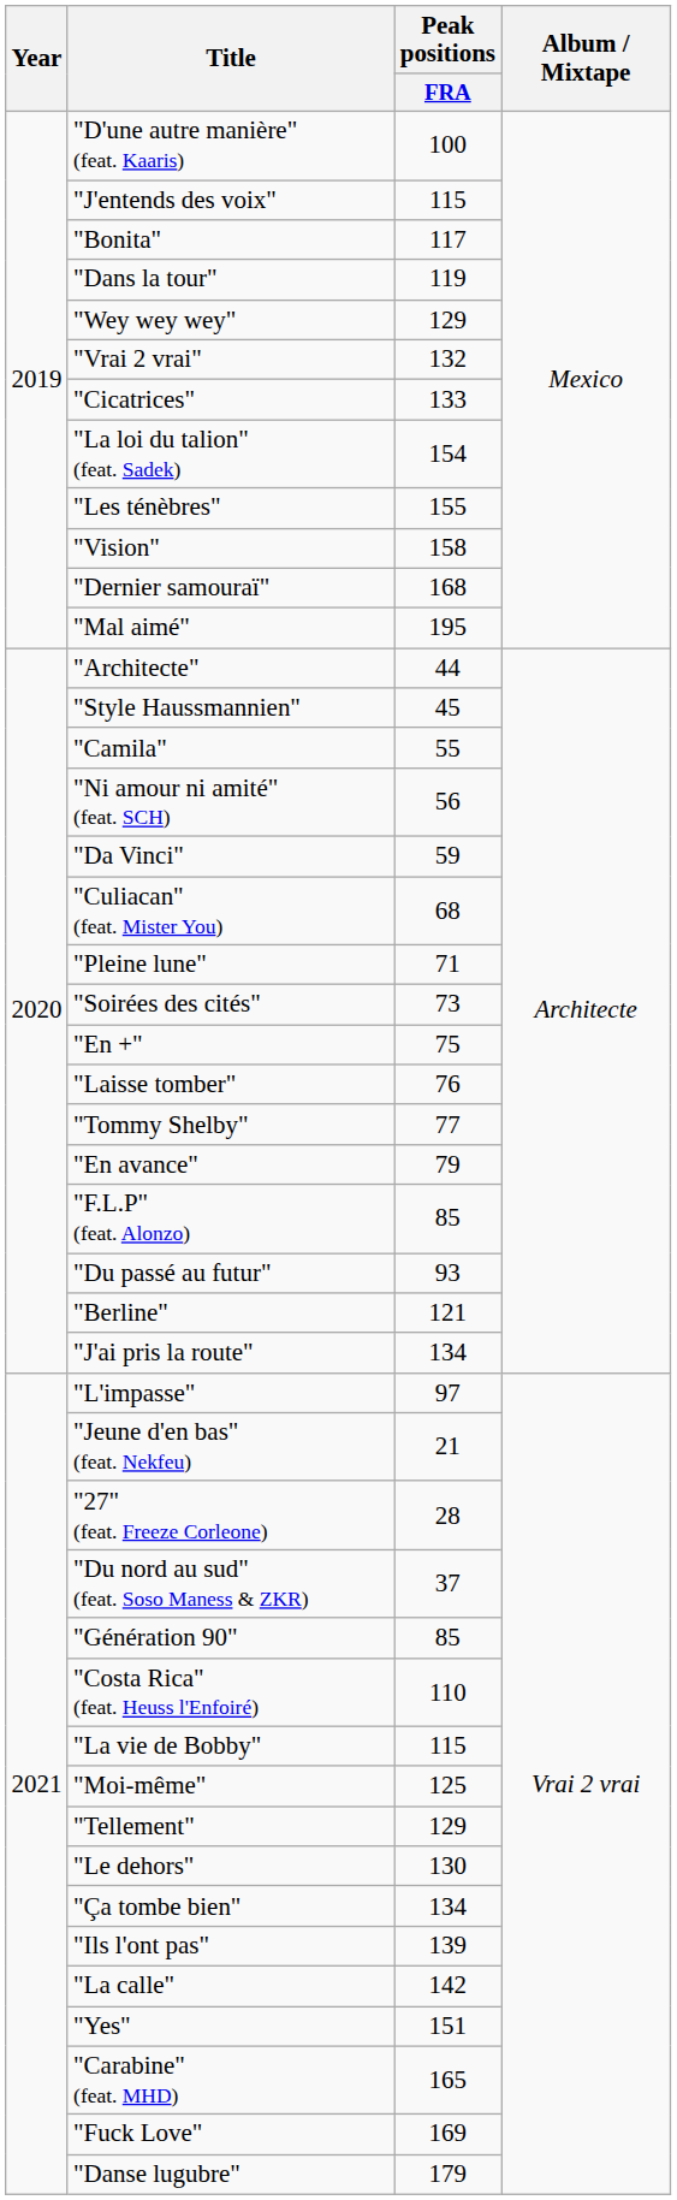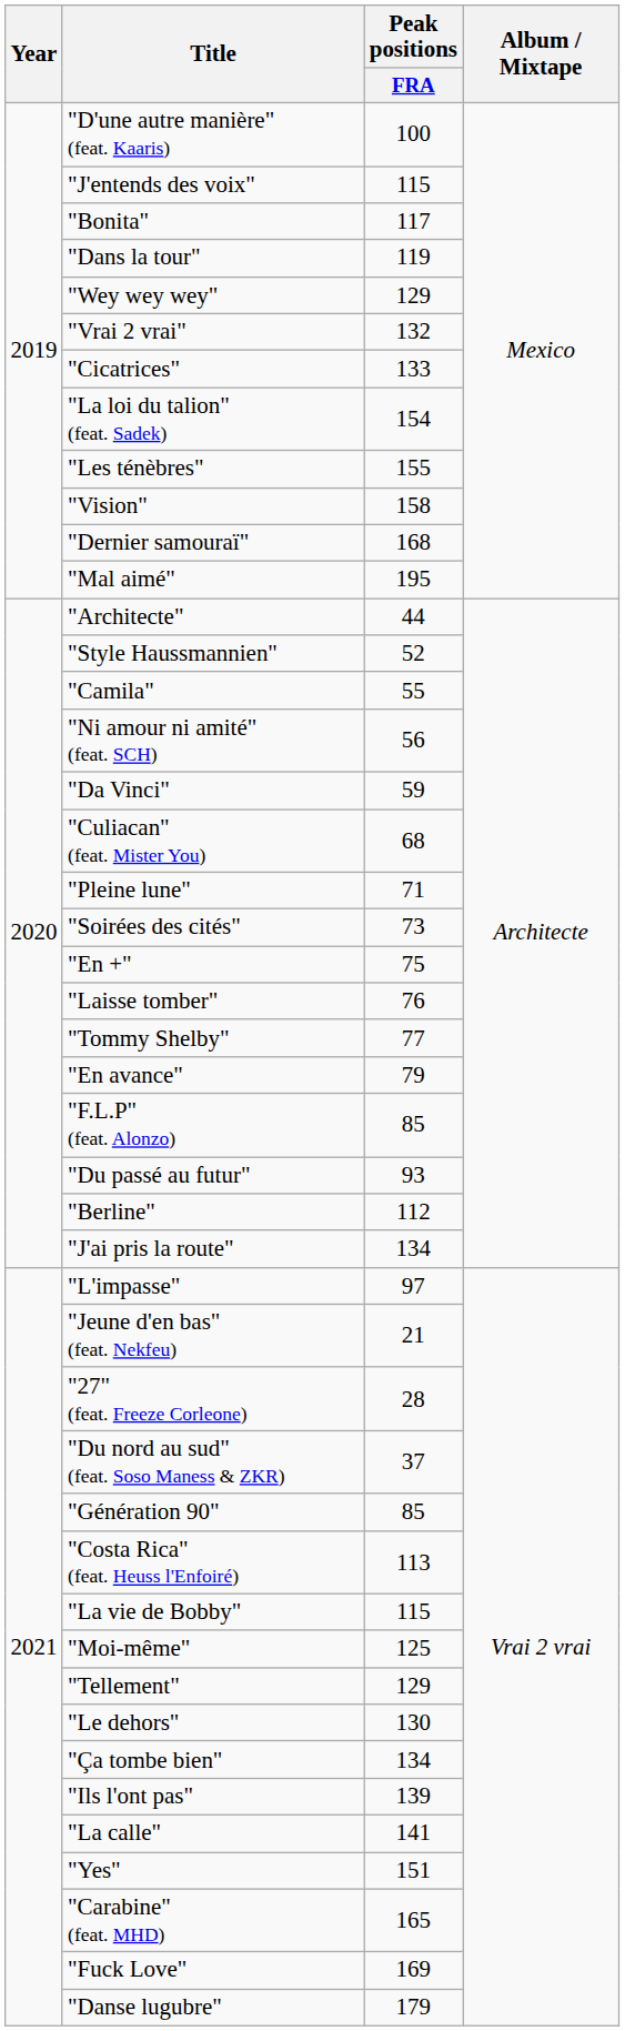"Style Haussmannien" | Peak positions / FRA: 45 -> 52
"Berline" | Peak positions / FRA: 121 -> 112
"Costa Rica" (feat. Heuss l'Enfoiré) | Peak positions / FRA: 110 -> 113
"La calle" | Peak positions / FRA: 142 -> 141
